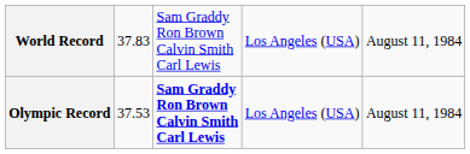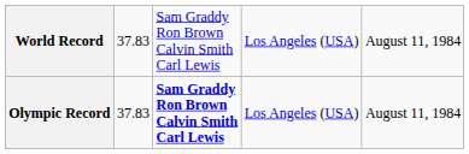Olympic Record | column 2: 37.53 -> 37.83
